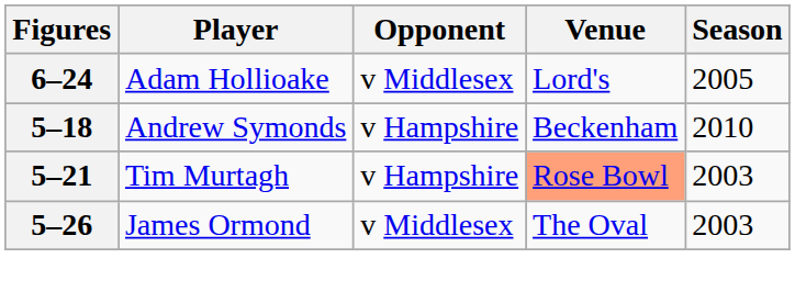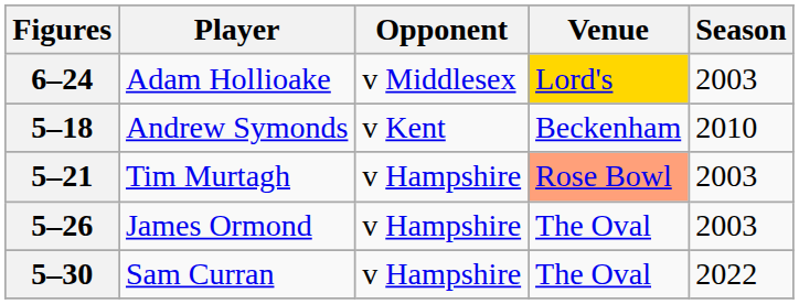6–24 | Venue: no background -> gold background
6–24 | Season: 2005 -> 2003
5–18 | Opponent: v Hampshire -> v Kent
5–26 | Opponent: v Middlesex -> v Hampshire
+ row: 5–30 | Sam Curran | v Hampshire | The Oval | 2022
